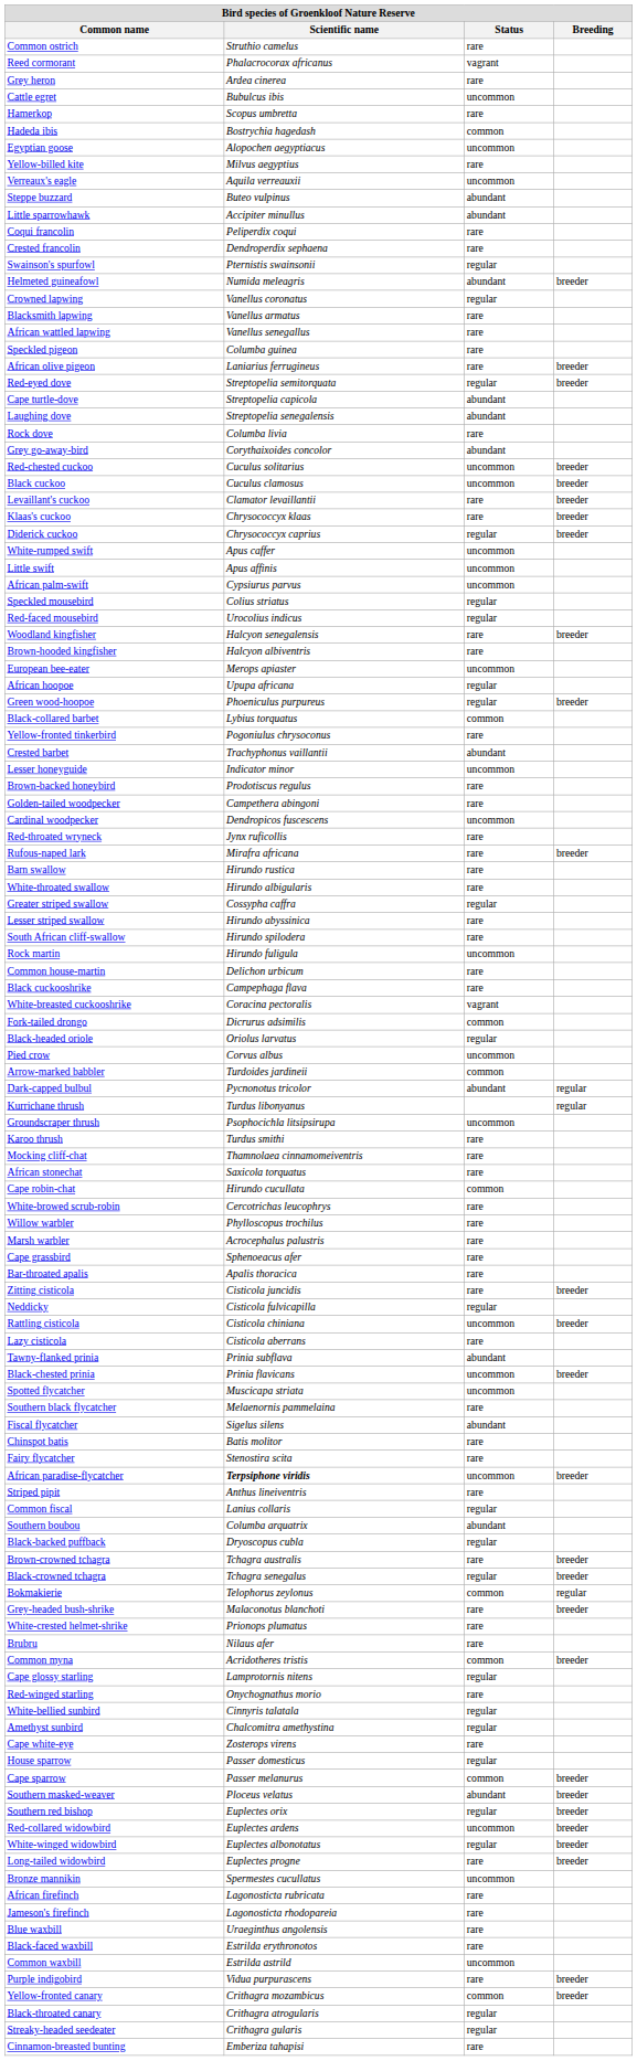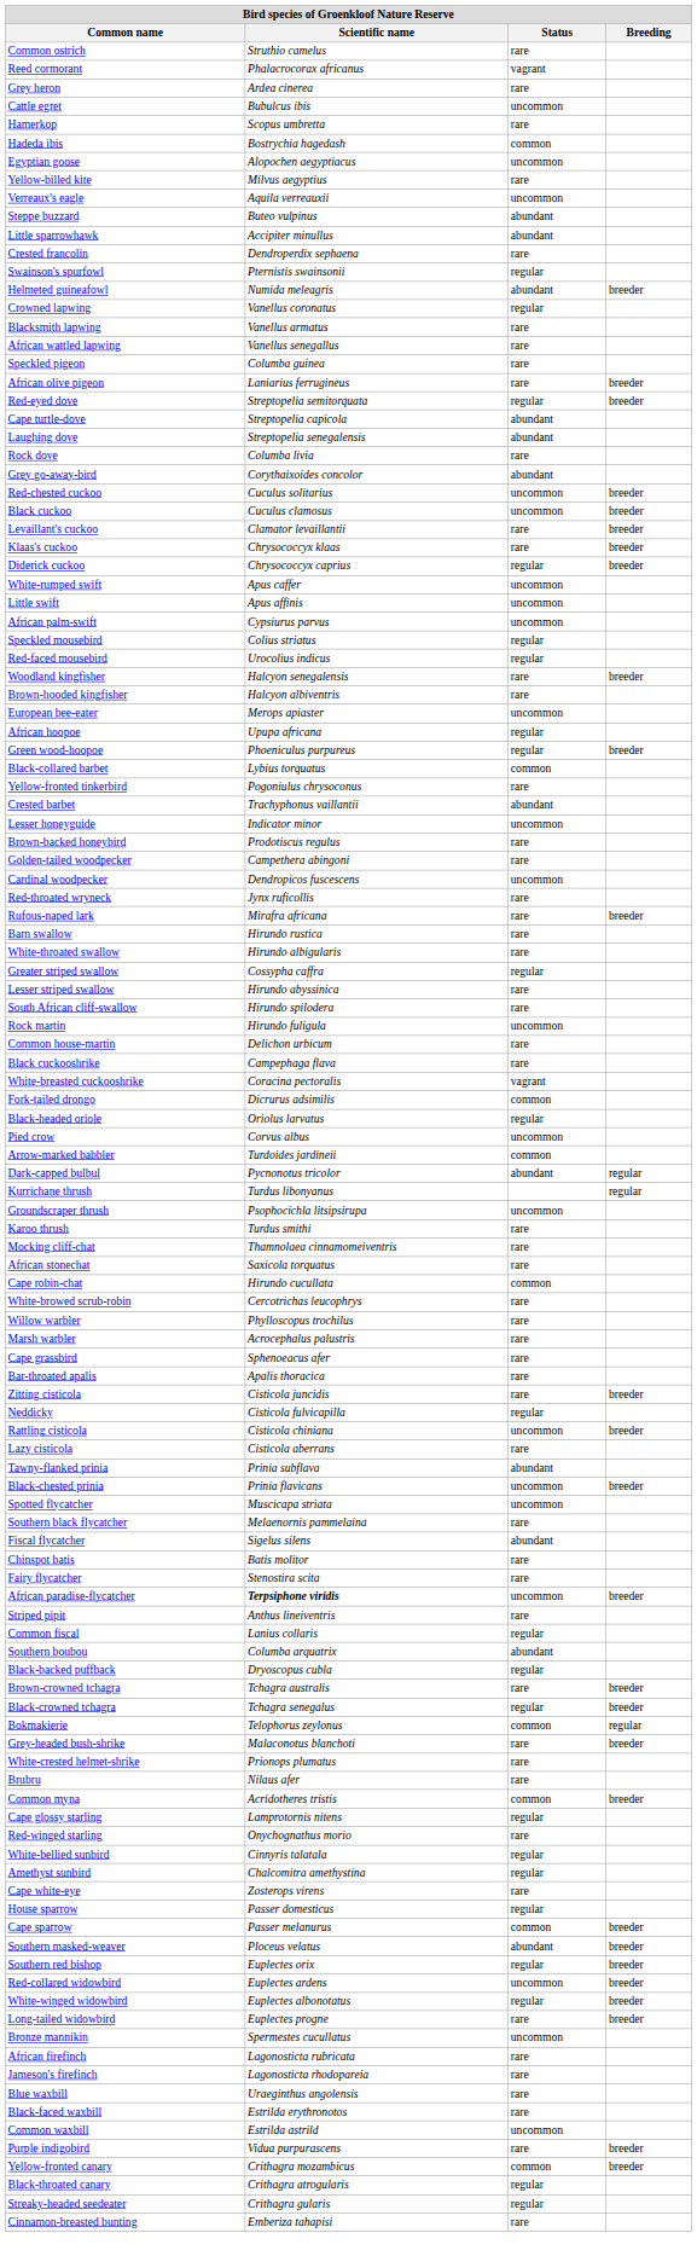- row: Coqui francolin | Peliperdix coqui | rare
